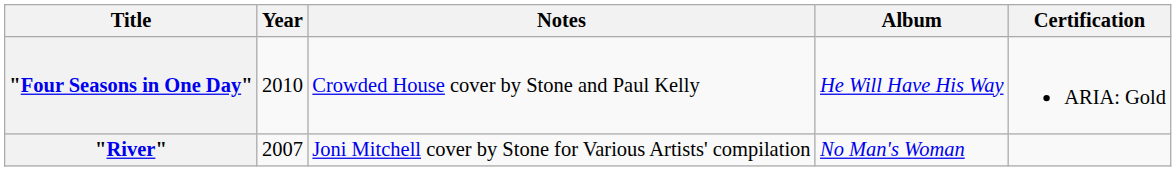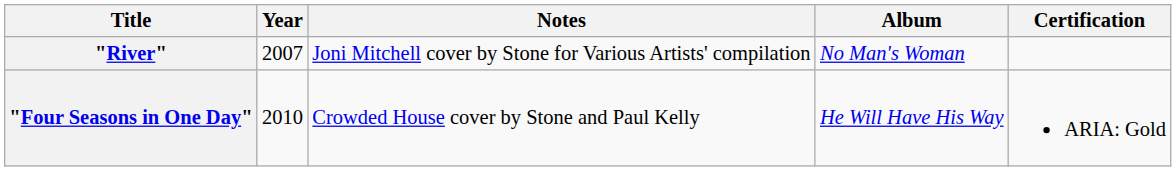rows swapped: "River" <-> "Four Seasons in One Day"
